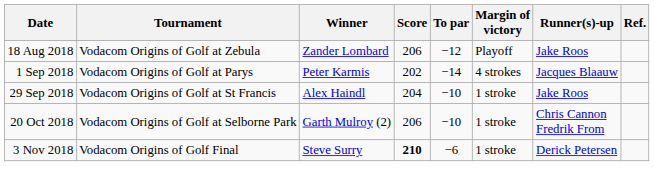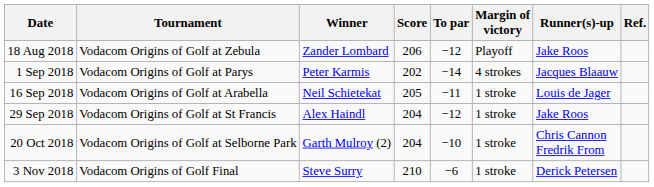+ row: 16 Sep 2018 | Vodacom Origins of Golf at Arabella | Neil Schietekat | 205 | −11 | 1 stroke | Louis de Jager
29 Sep 2018 | To par: −10 -> −12
20 Oct 2018 | Score: 206 -> 204
3 Nov 2018 | Score: bold -> normal
